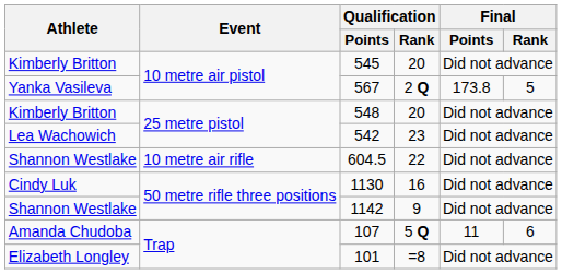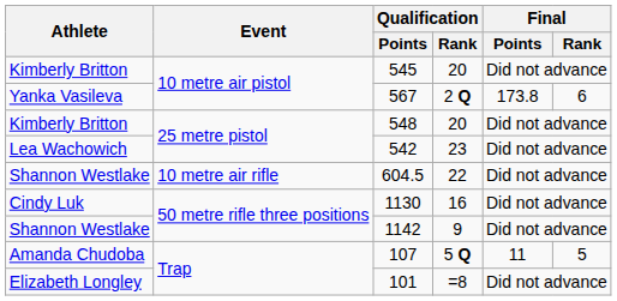567 | Final / Rank: 5 -> 6
107 | Final / Rank: 6 -> 5
